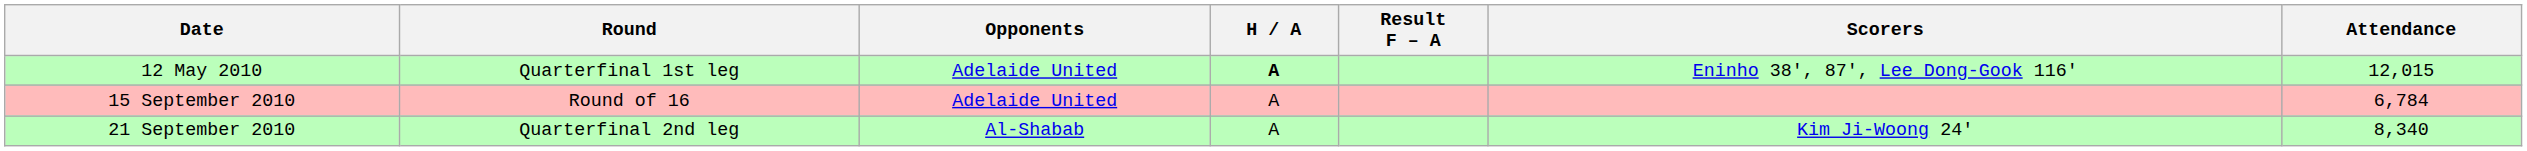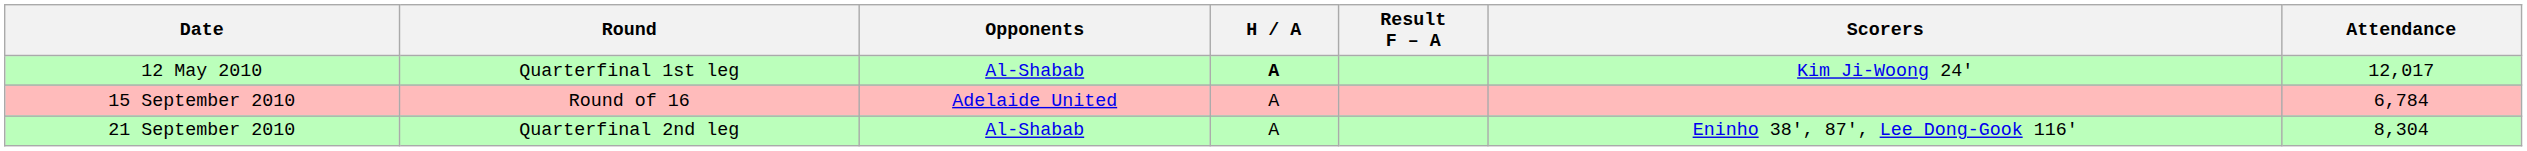12 May 2010 | Opponents: Adelaide United -> Al-Shabab
12 May 2010 | Scorers: Eninho 38', 87', Lee Dong-Gook 116' -> Kim Ji-Woong 24'
12 May 2010 | Attendance: 12,015 -> 12,017
21 September 2010 | Scorers: Kim Ji-Woong 24' -> Eninho 38', 87', Lee Dong-Gook 116'
21 September 2010 | Attendance: 8,340 -> 8,304
